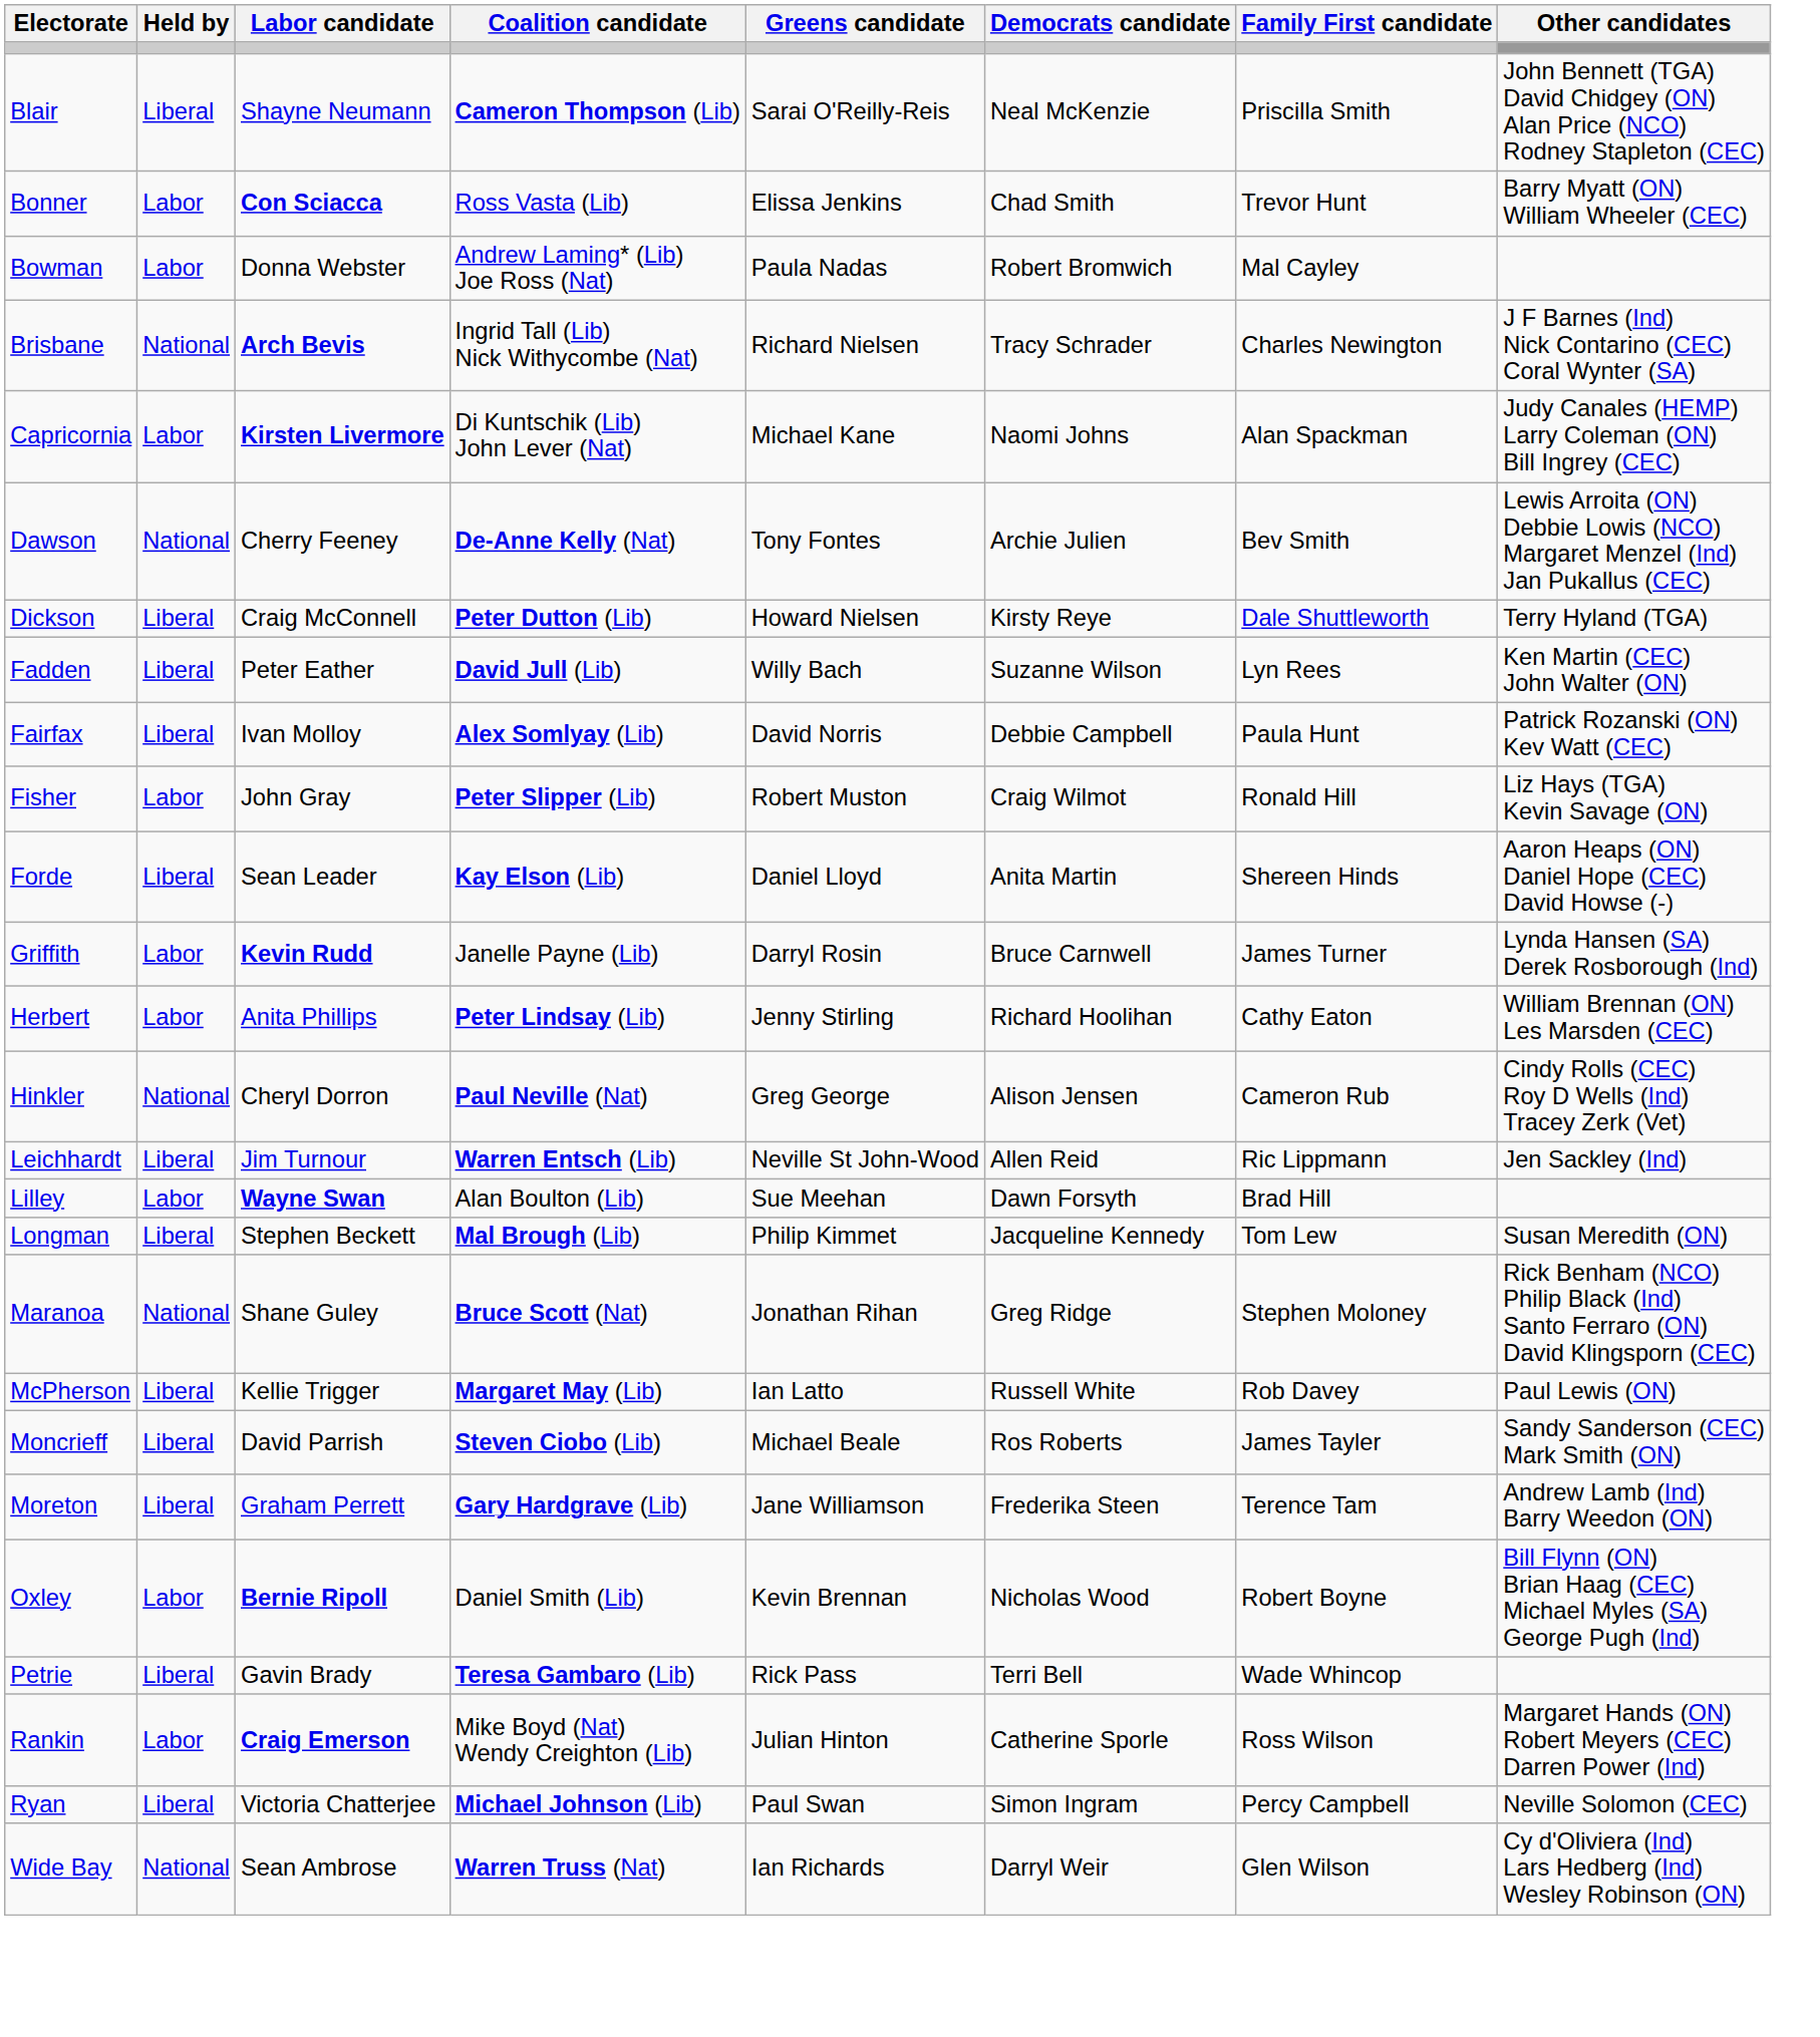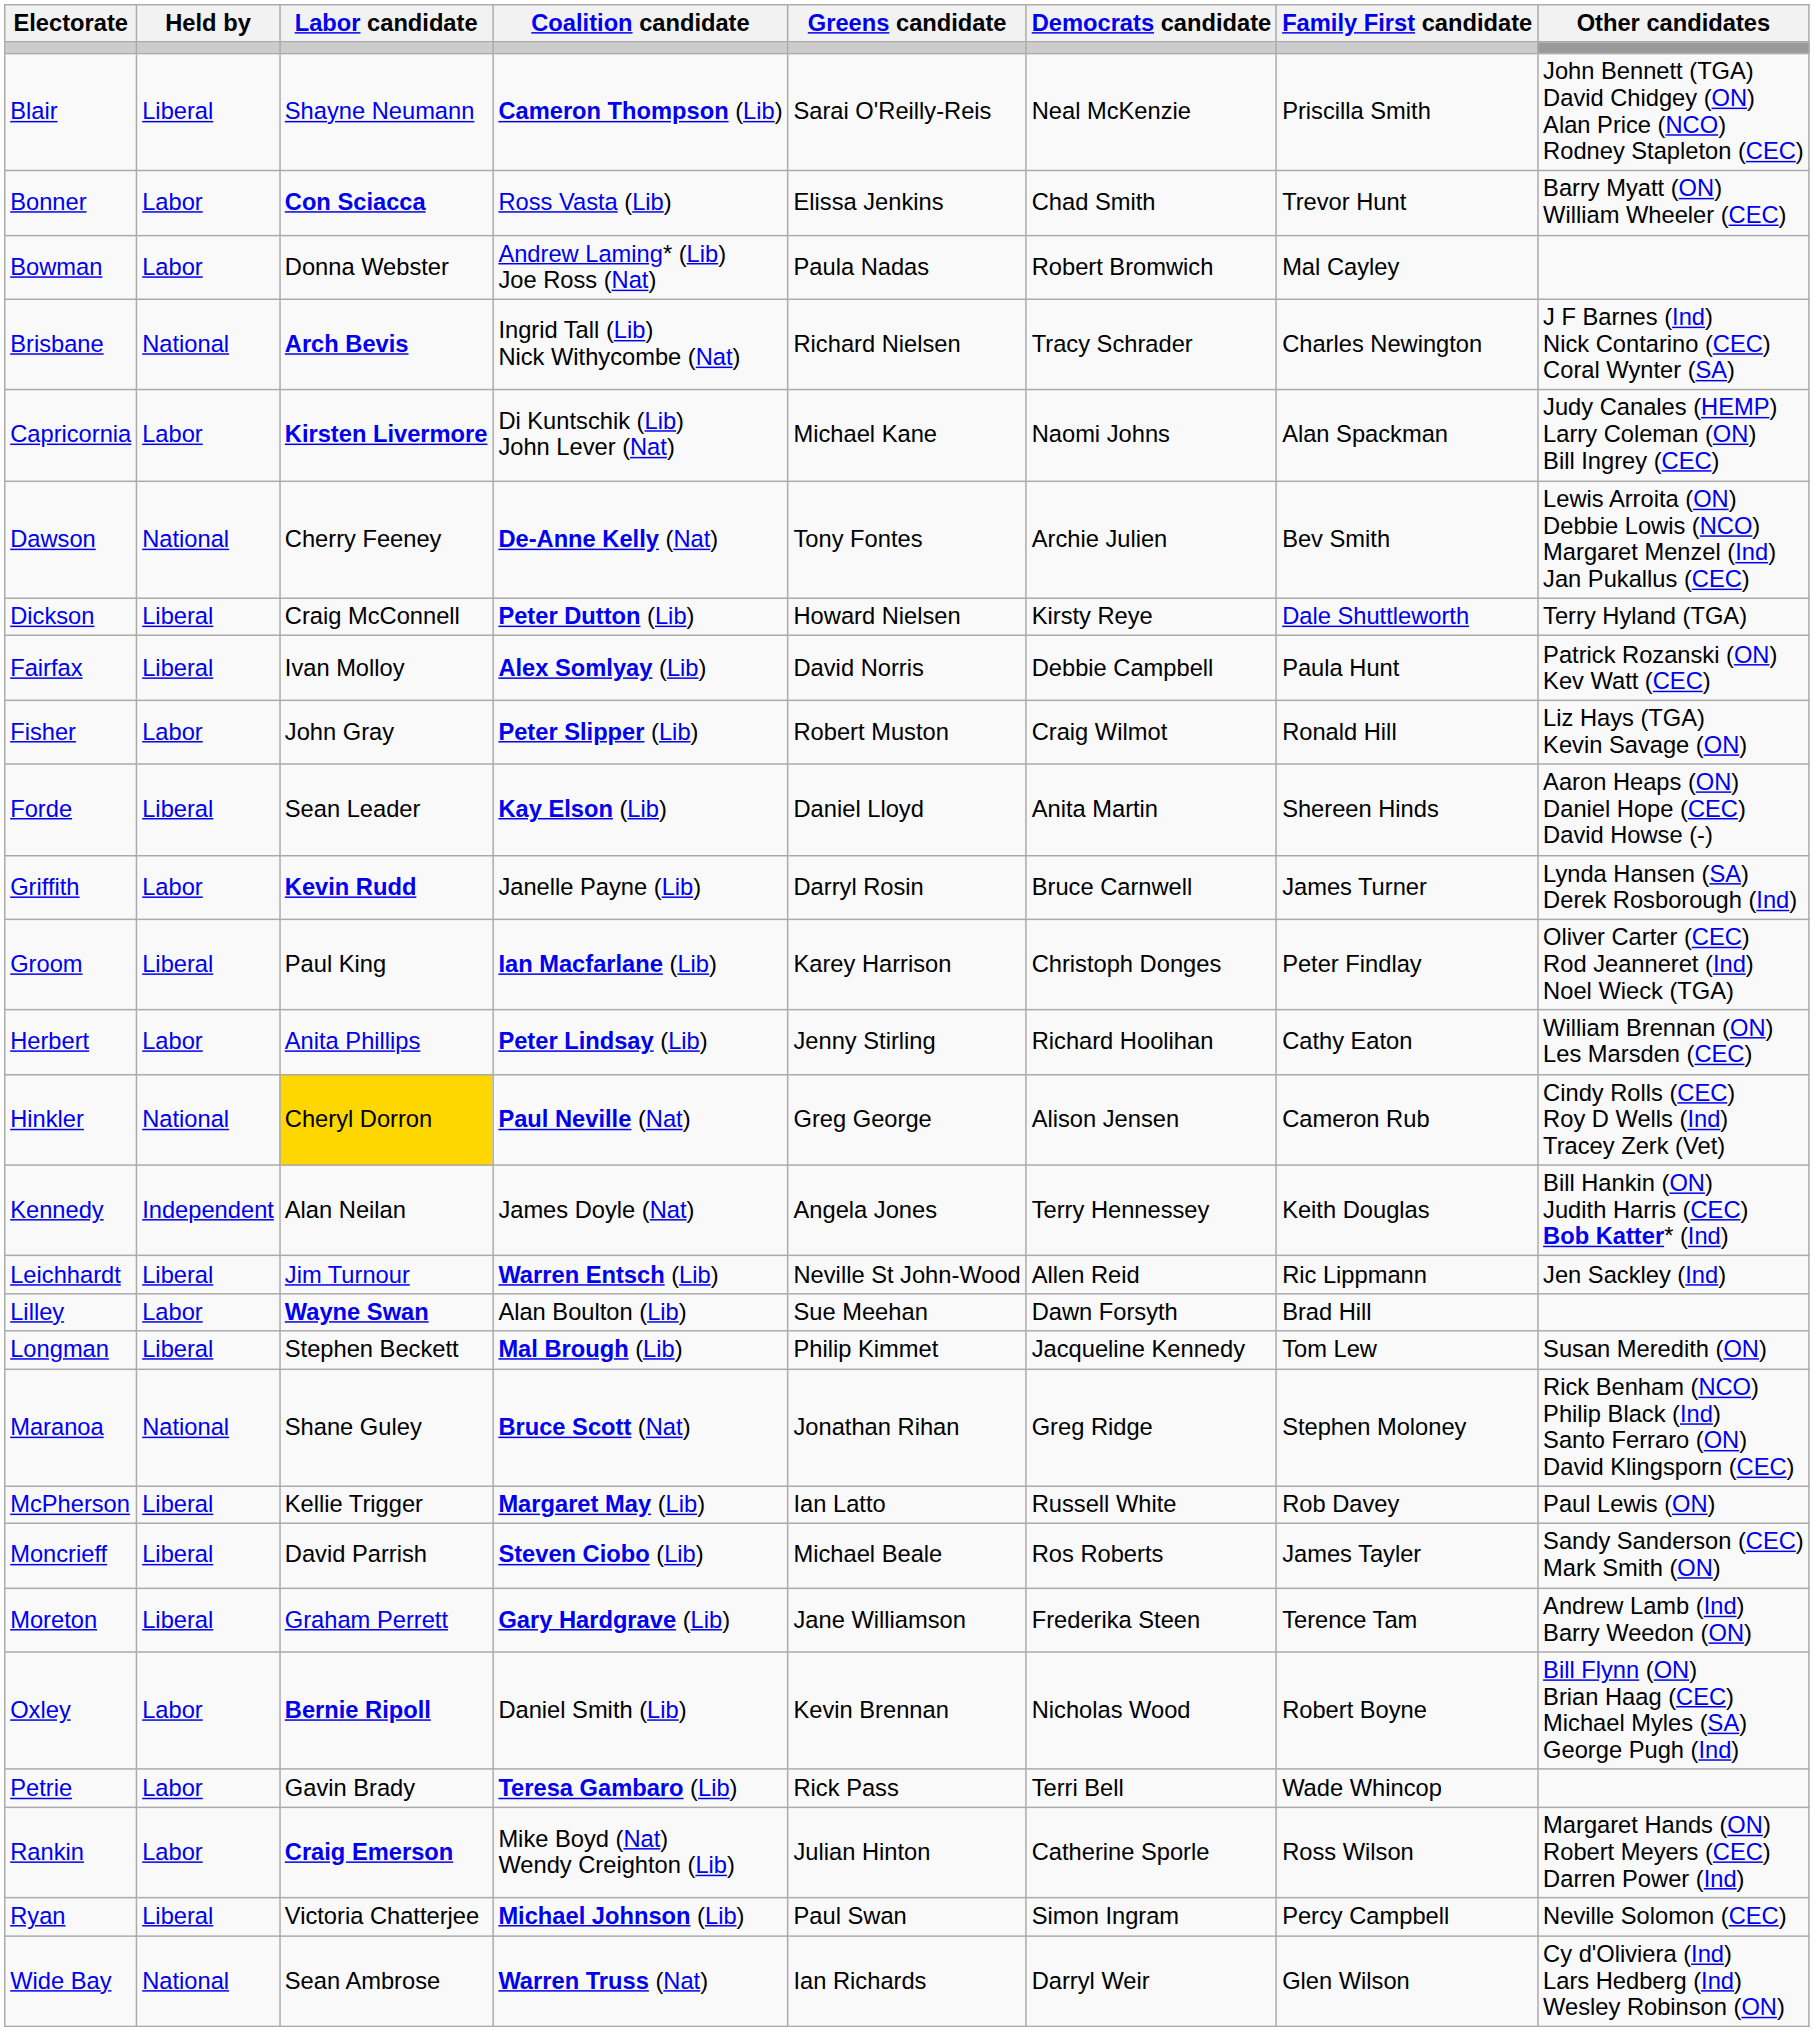- row: Fadden | Liberal | Peter Eather | David Jull (Lib) | Willy Bach | Suzanne Wilson | Lyn Rees | Ken Martin (CEC) John Walter (ON)
+ row: Groom | Liberal | Paul King | Ian Macfarlane (Lib) | Karey Harrison | Christoph Donges | Peter Findlay | Oliver Carter (CEC) Rod Jeanneret (Ind) Noel Wieck (TGA)
Hinkler | Labor candidate: no background -> gold background
+ row: Kennedy | Independent | Alan Neilan | James Doyle (Nat) | Angela Jones | Terry Hennessey | Keith Douglas | Bill Hankin (ON) Judith Harris (CEC) Bob Katter* (Ind)
Petrie | Held by: Liberal -> Labor
